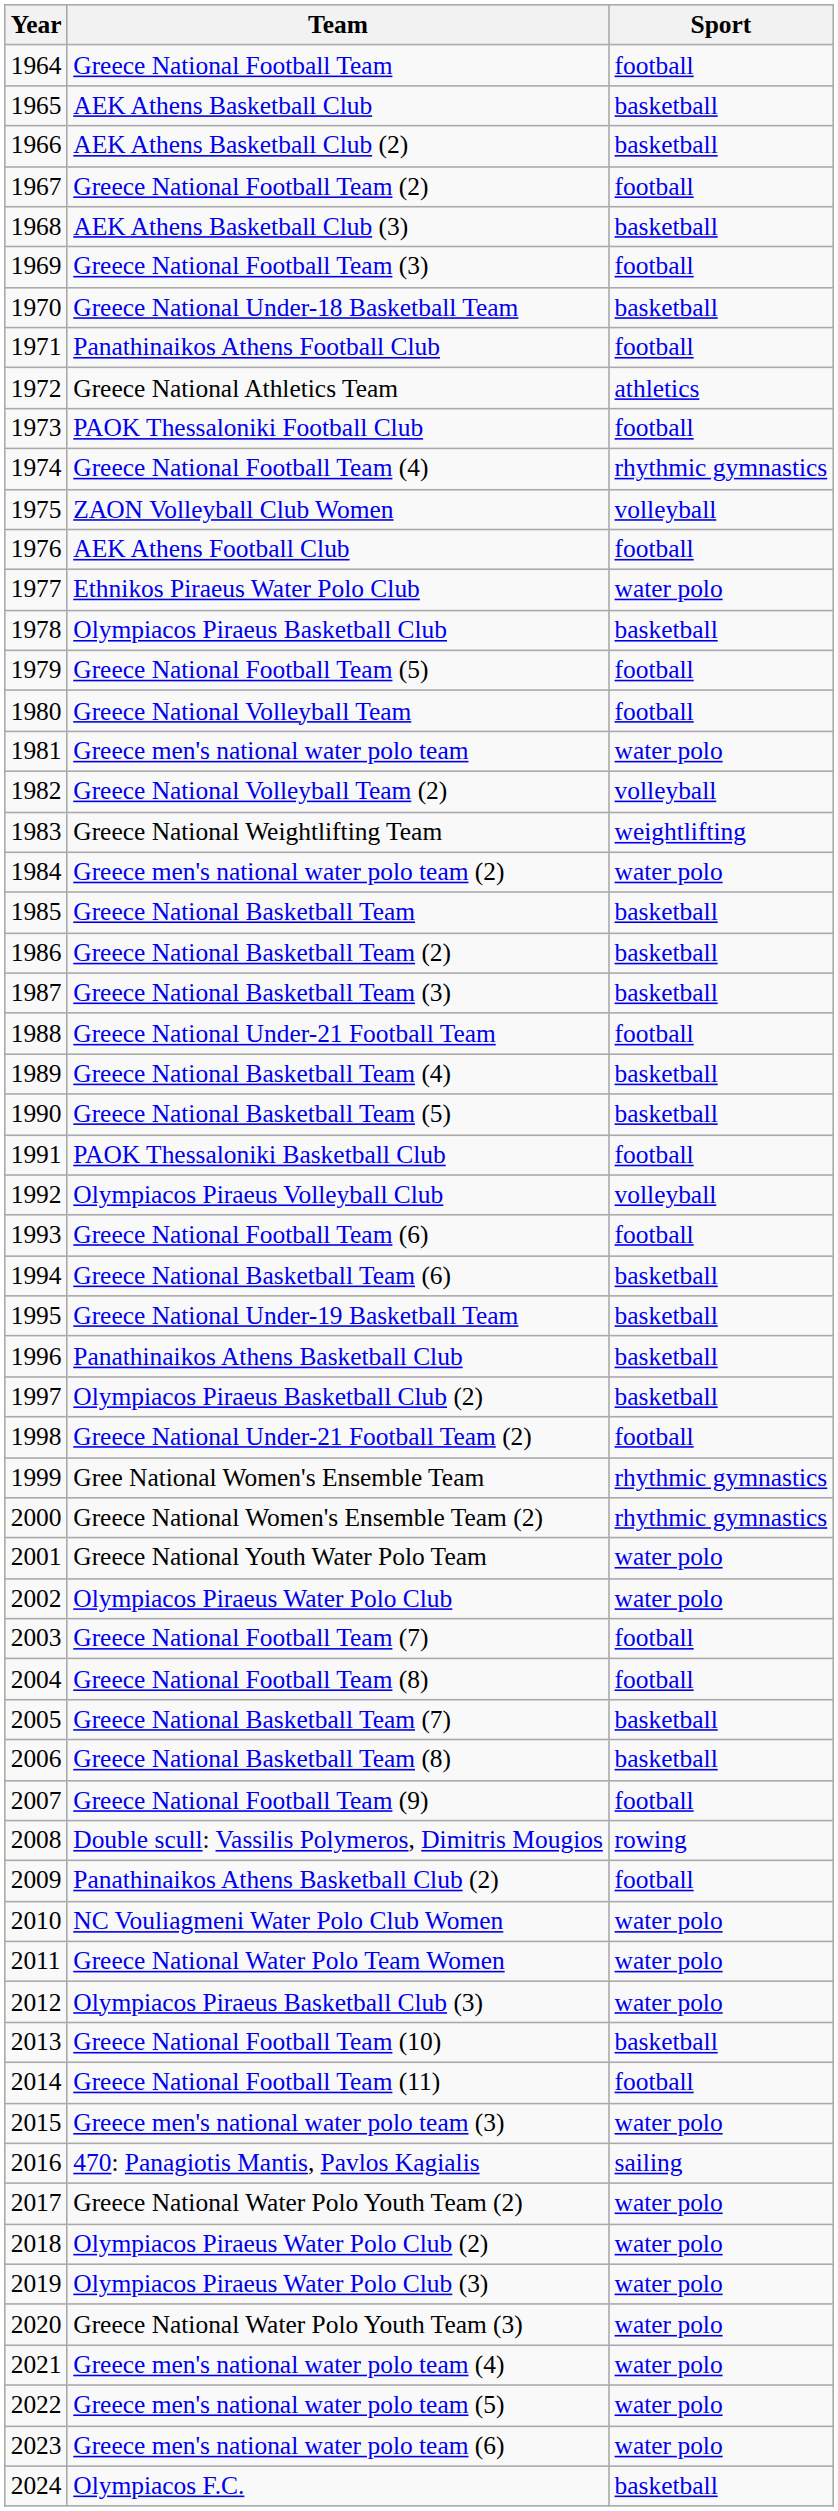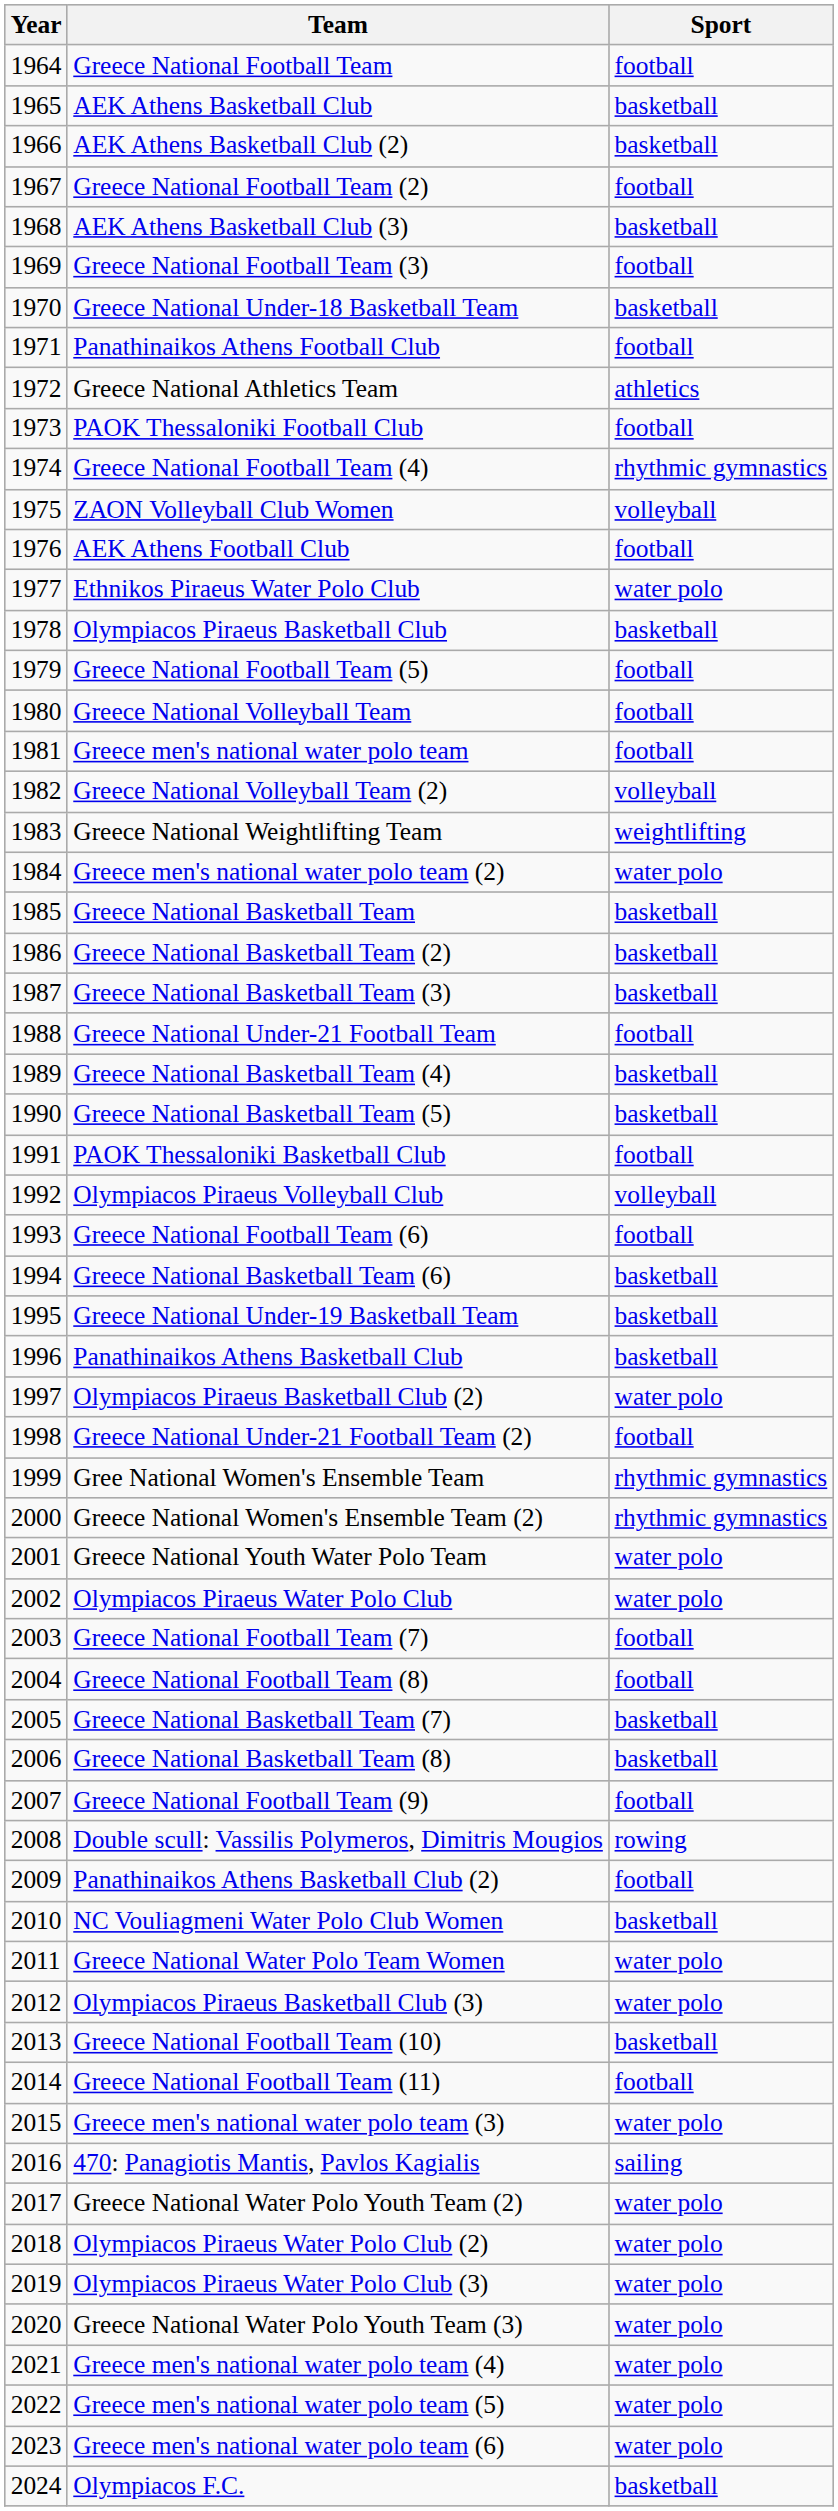Greece men's national water polo team | Sport: water polo -> football
Olympiacos Piraeus Basketball Club (2) | Sport: basketball -> water polo
NC Vouliagmeni Water Polo Club Women | Sport: water polo -> basketball
